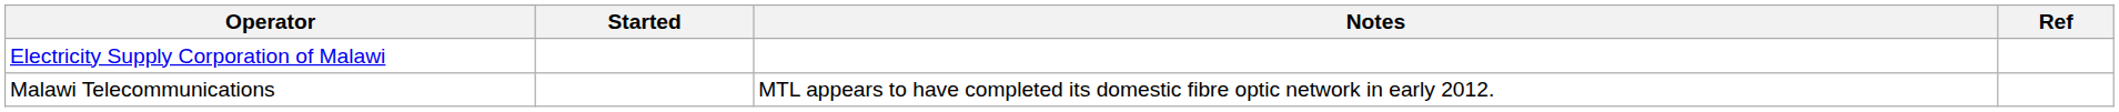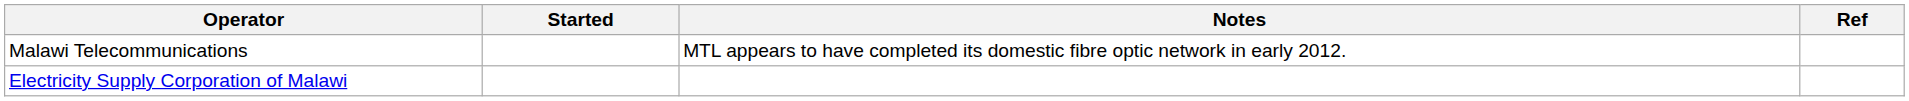rows swapped: Malawi Telecommunications <-> Electricity Supply Corporation of Malawi
